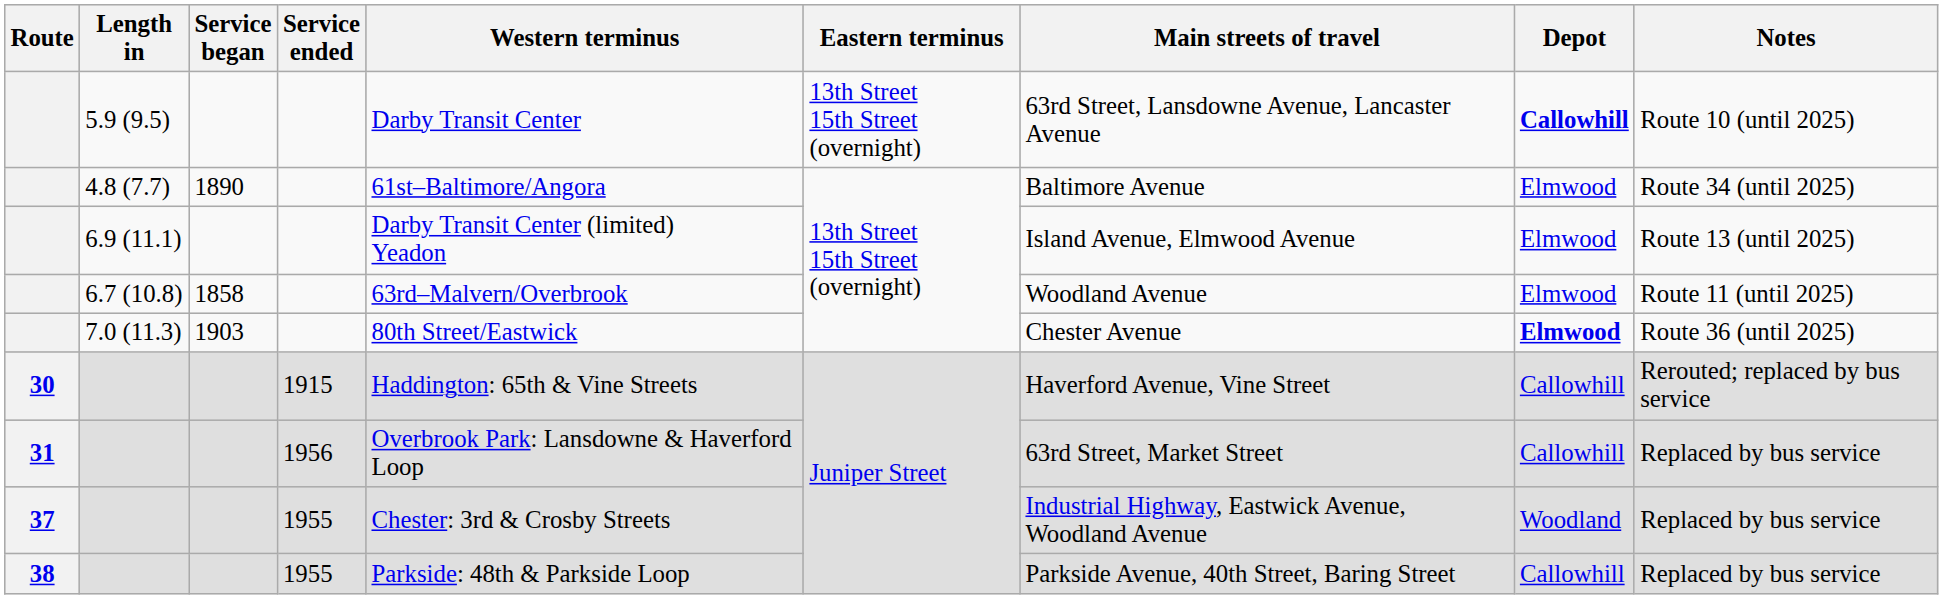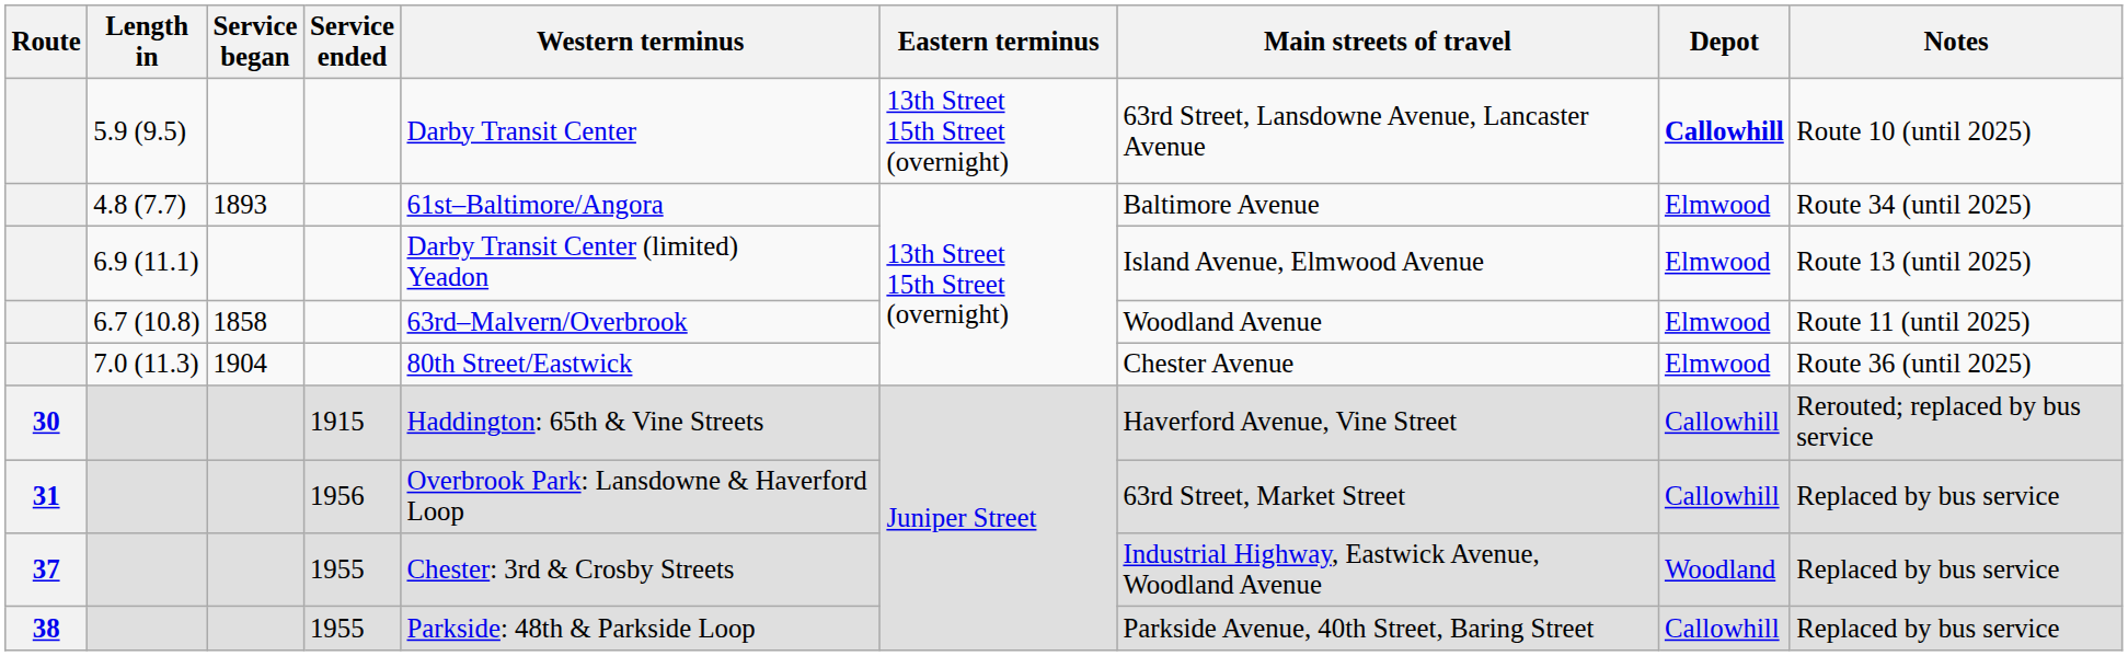4.8 (7.7) | Service began: 1890 -> 1893
7.0 (11.3) | Service began: 1903 -> 1904
7.0 (11.3) | Depot: bold -> normal
